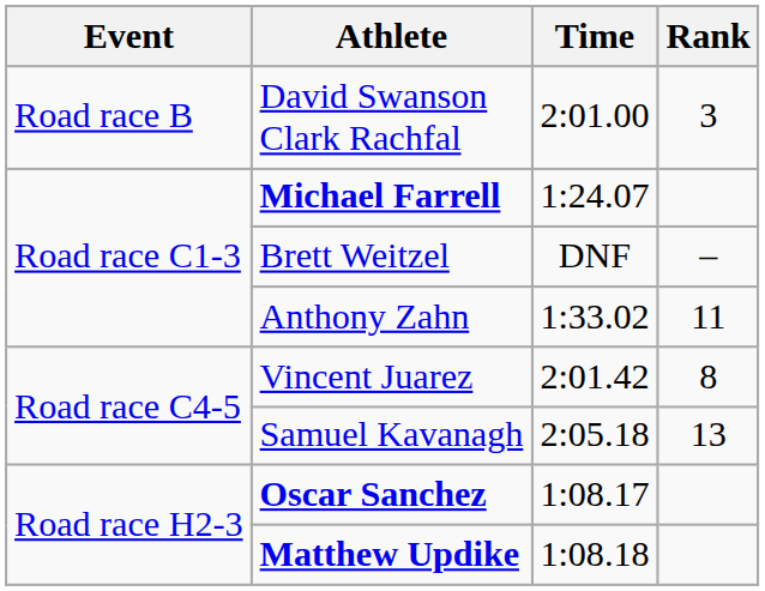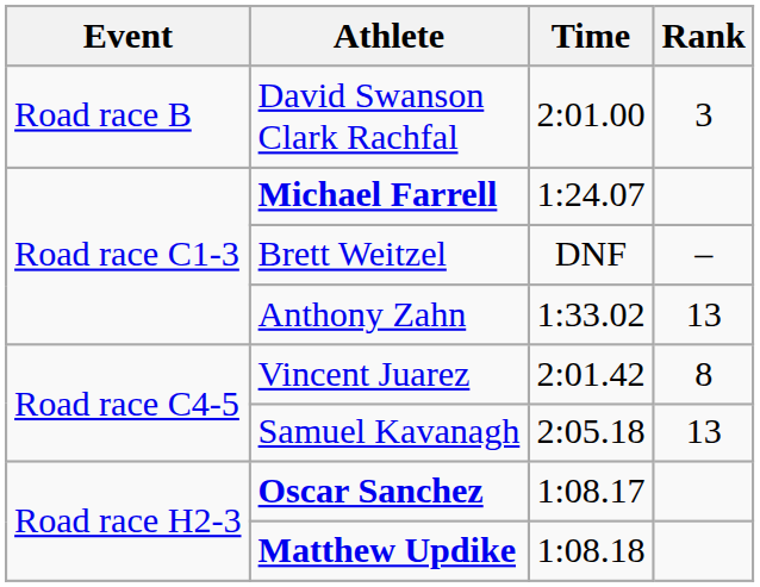Anthony Zahn | Rank: 11 -> 13
